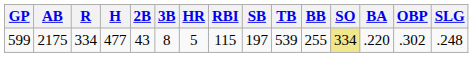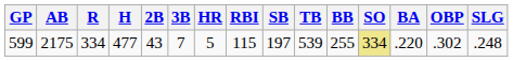599 | 3B: 8 -> 7
